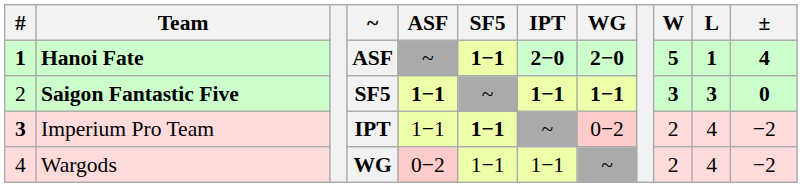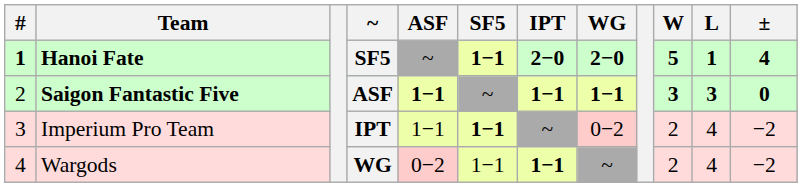Hanoi Fate | ~: ASF -> SF5
Saigon Fantastic Five | ~: SF5 -> ASF
Imperium Pro Team | #: bold -> normal
Wargods | IPT: normal -> bold
